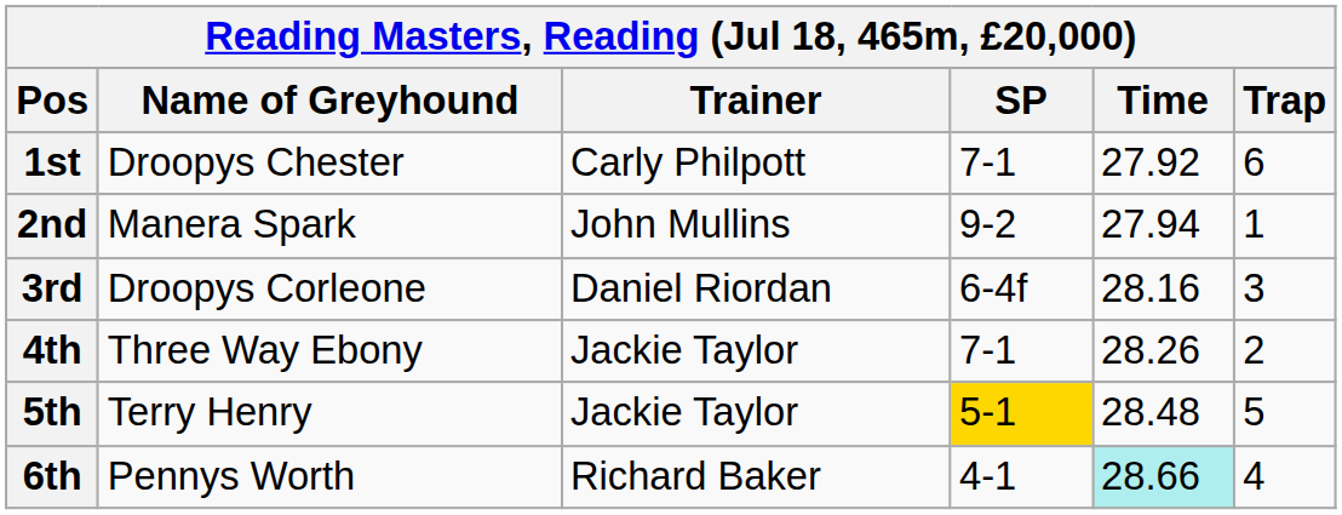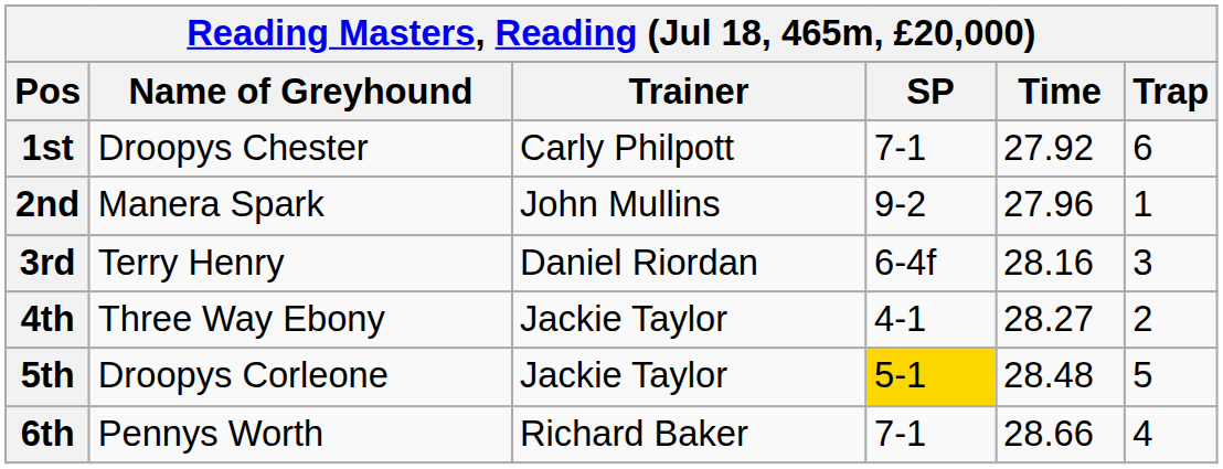2nd | Time: 27.94 -> 27.96
3rd | Name of Greyhound: Droopys Corleone -> Terry Henry
4th | SP: 7-1 -> 4-1
4th | Time: 28.26 -> 28.27
5th | Name of Greyhound: Terry Henry -> Droopys Corleone
6th | SP: 4-1 -> 7-1
6th | Time: paleturquoise background -> no background
